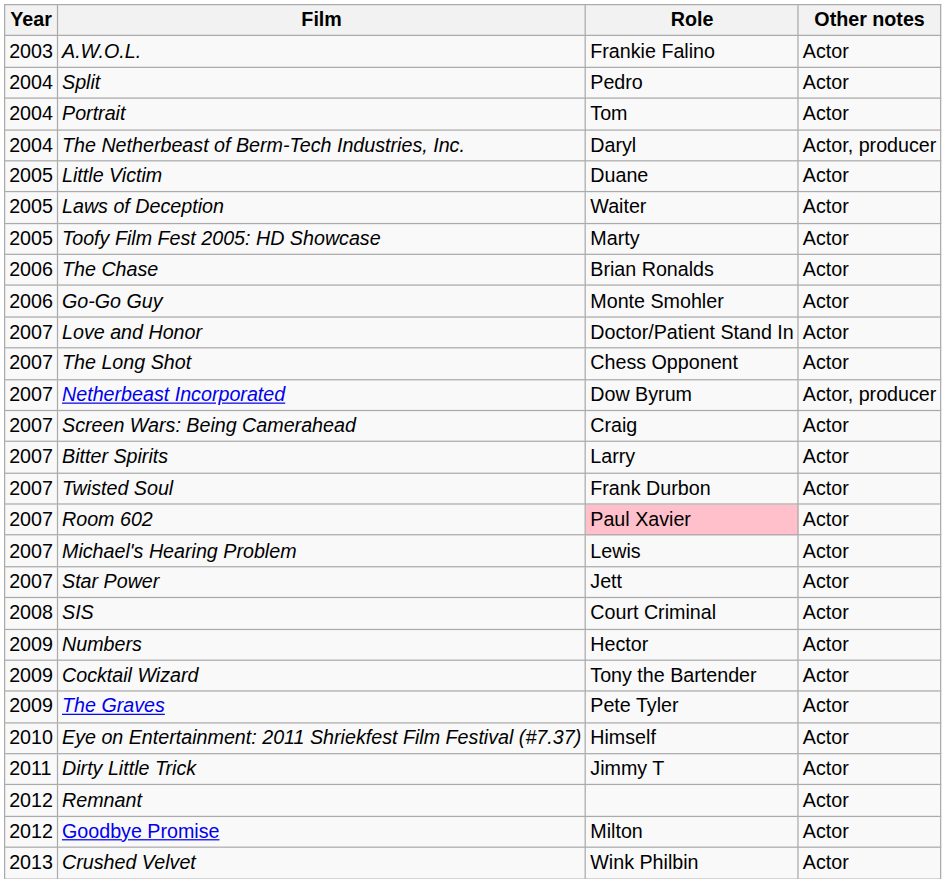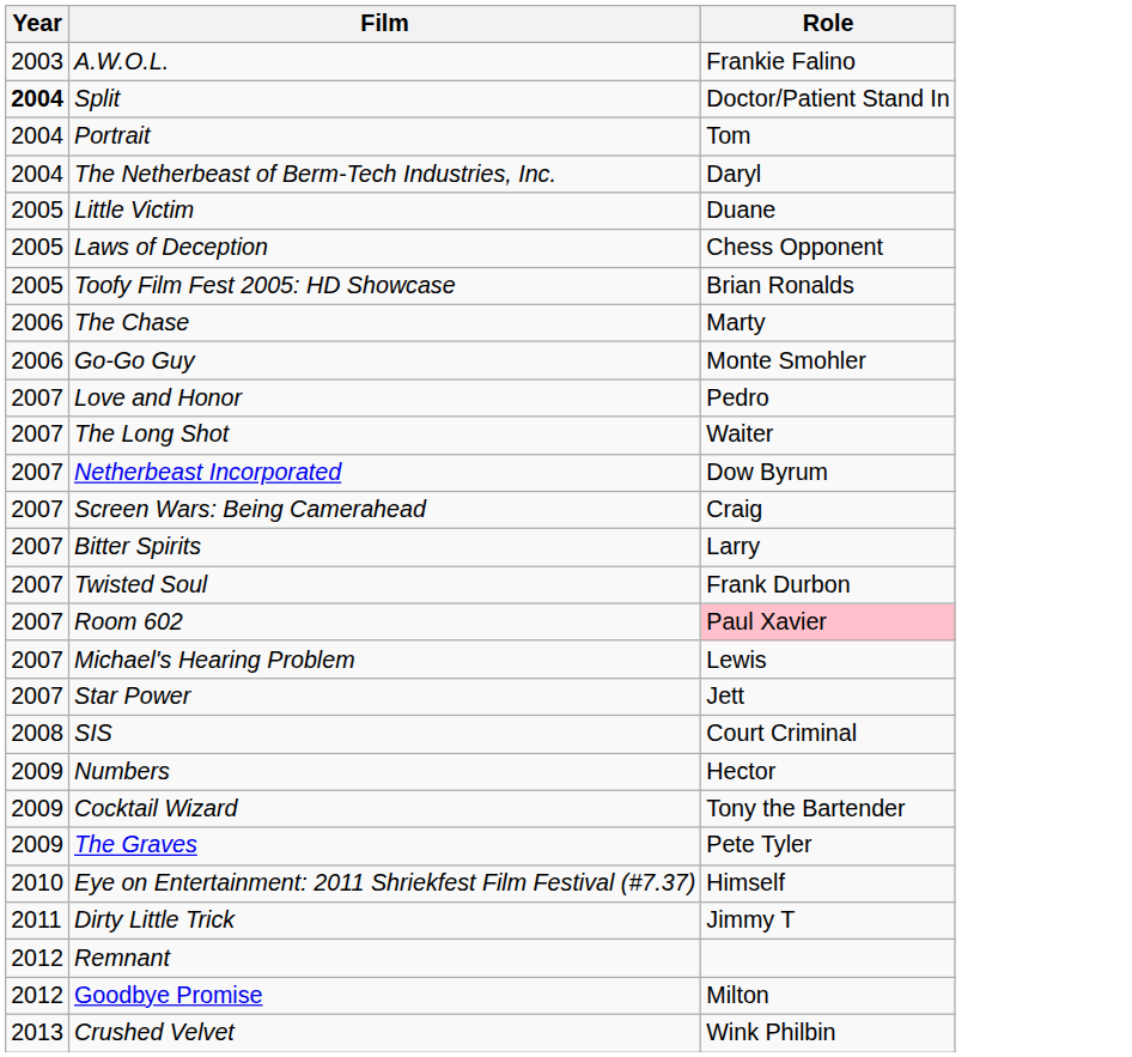- column: Other notes | Actor | Actor | Actor | Actor, producer | Actor | Actor | Actor | Actor | Actor | Actor | Actor | Actor, producer | Actor | Actor | Actor | Actor | Actor | Actor | Actor | Actor | Actor | Actor | Actor | Actor | Actor | Actor | Actor
Split | Year: normal -> bold
Split | Role: Pedro -> Doctor/Patient Stand In
Laws of Deception | Role: Waiter -> Chess Opponent
Toofy Film Fest 2005: HD Showcase | Role: Marty -> Brian Ronalds
The Chase | Role: Brian Ronalds -> Marty
Love and Honor | Role: Doctor/Patient Stand In -> Pedro
The Long Shot | Role: Chess Opponent -> Waiter
